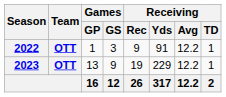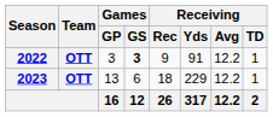2022 | Games / GP: 1 -> 3
2022 | Games / GS: normal -> bold
2023 | Games / GS: 9 -> 6
2023 | Receiving / Rec: 19 -> 18
